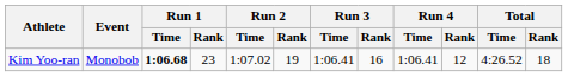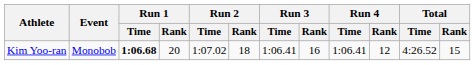Kim Yoo-ran | Run 1 / Rank: 23 -> 20
Kim Yoo-ran | Run 2 / Rank: 19 -> 18
Kim Yoo-ran | Total / Rank: 18 -> 15
